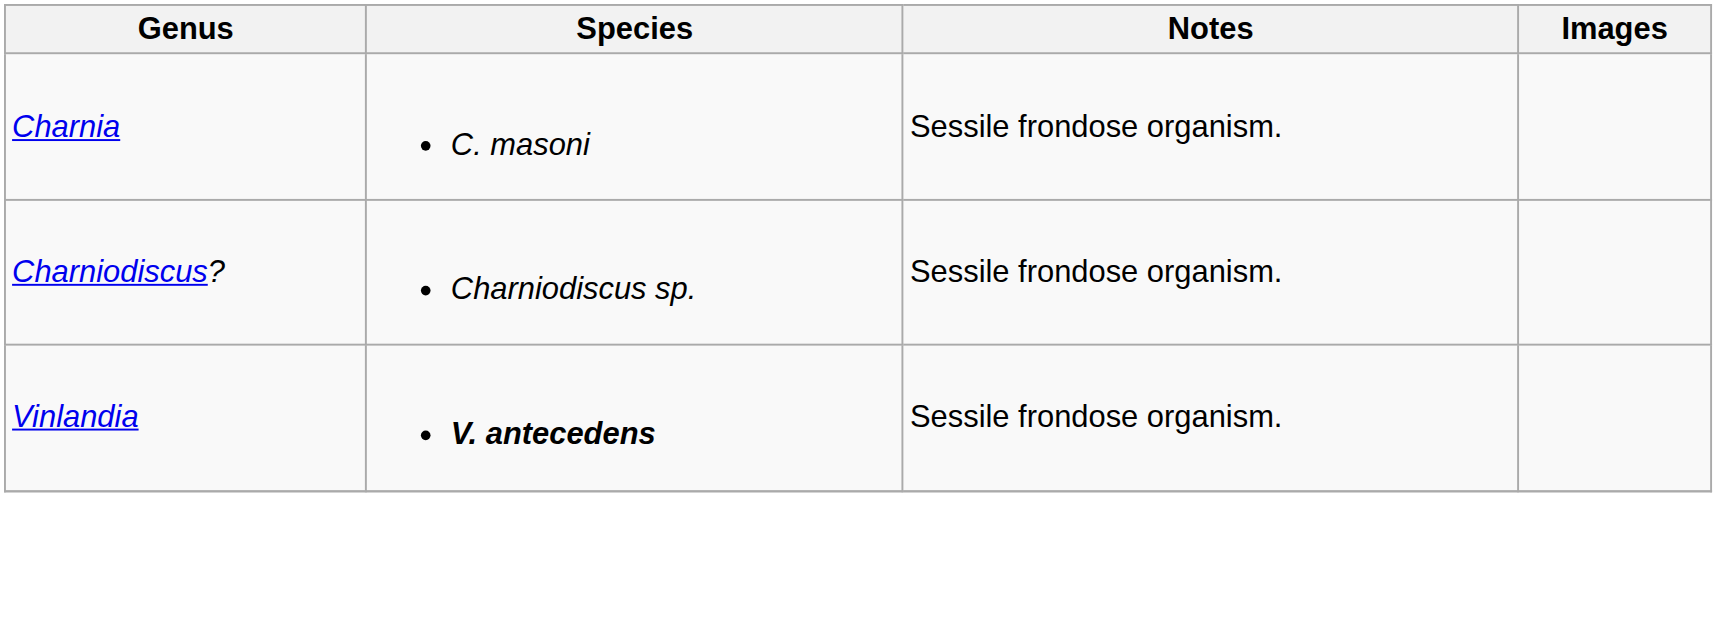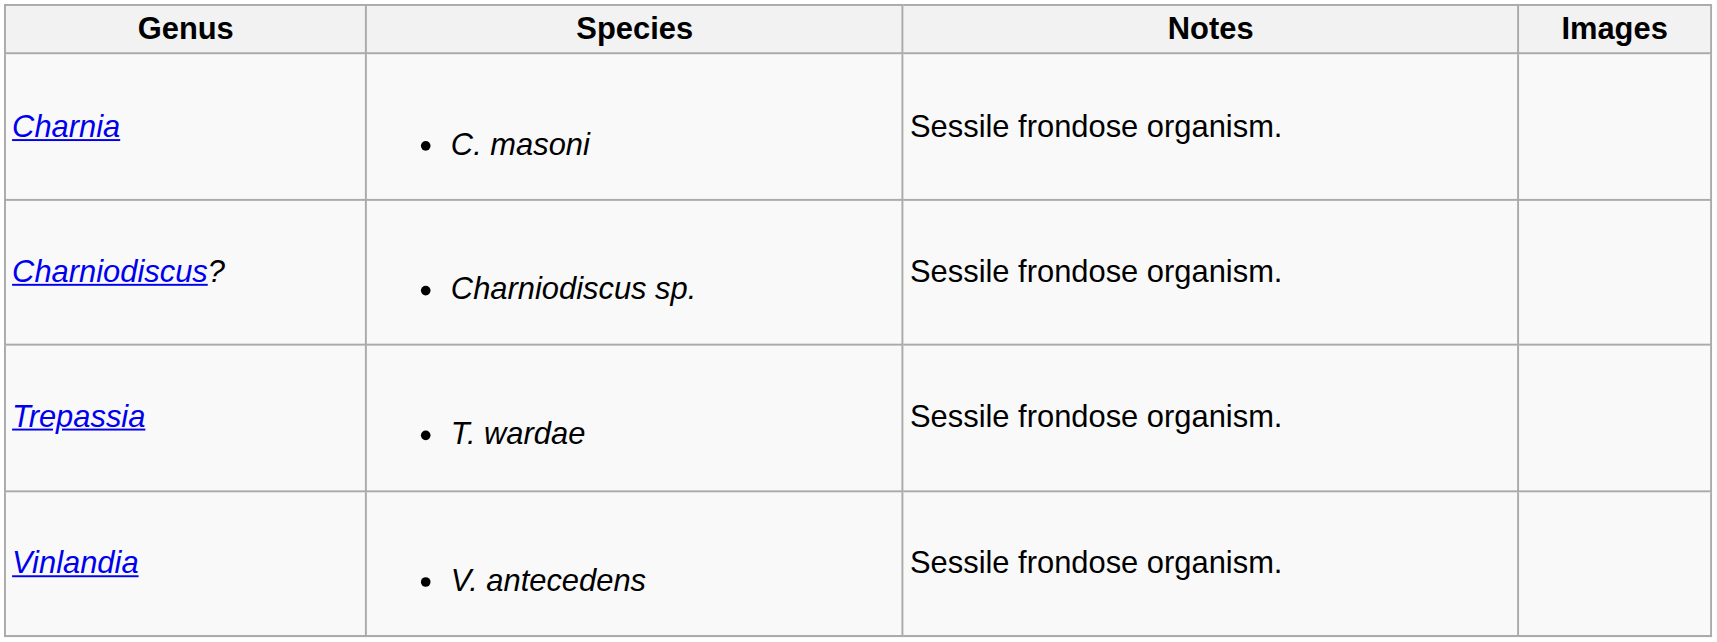+ row: Trepassia | T. wardae | Sessile frondose organism.
Vinlandia | Species: bold -> normal
